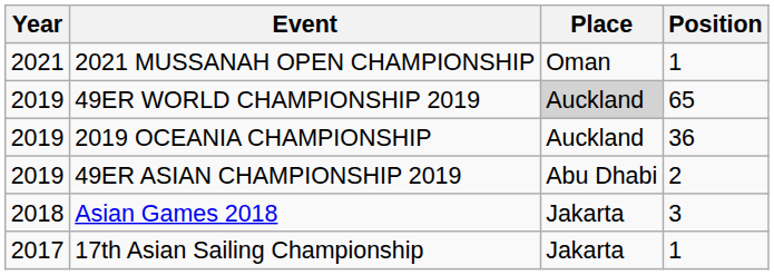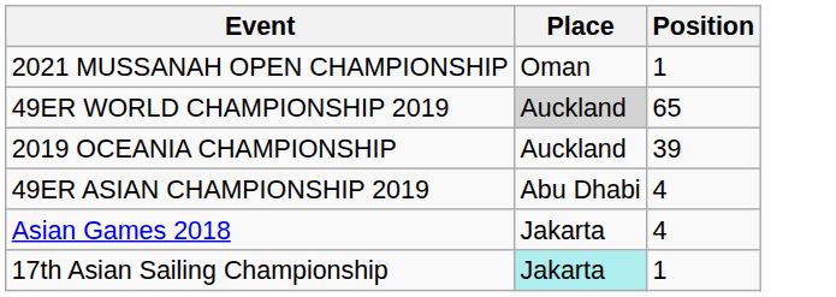- column: Year | 2021 | 2019 | 2019 | 2019 | 2018 | 2017
2019 OCEANIA CHAMPIONSHIP | Position: 36 -> 39
49ER ASIAN CHAMPIONSHIP 2019 | Position: 2 -> 4
Asian Games 2018 | Position: 3 -> 4
17th Asian Sailing Championship | Place: no background -> paleturquoise background
